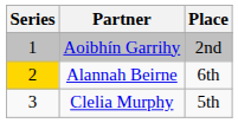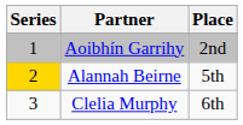Alannah Beirne | Place: 6th -> 5th
Clelia Murphy | Place: 5th -> 6th
